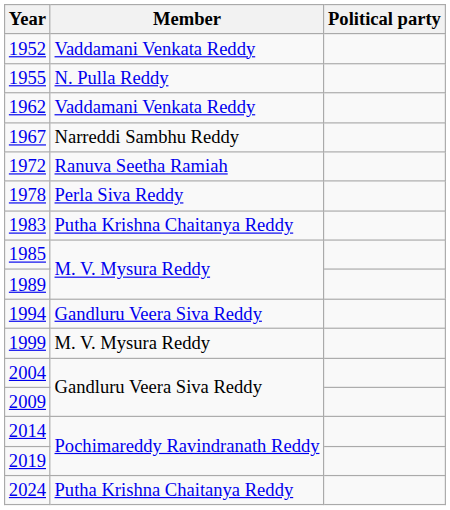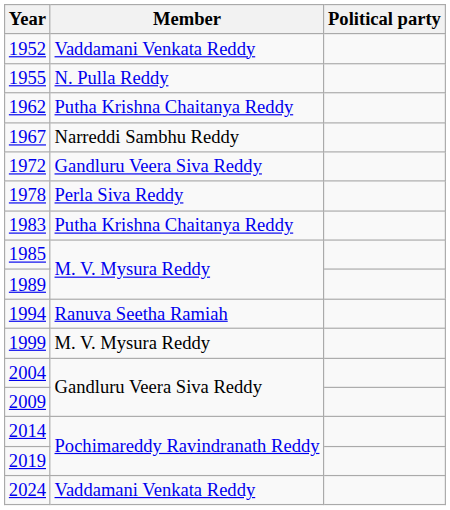1962 | Member: Vaddamani Venkata Reddy -> Putha Krishna Chaitanya Reddy
1972 | Member: Ranuva Seetha Ramiah -> Gandluru Veera Siva Reddy
1994 | Member: Gandluru Veera Siva Reddy -> Ranuva Seetha Ramiah
2024 | Member: Putha Krishna Chaitanya Reddy -> Vaddamani Venkata Reddy
